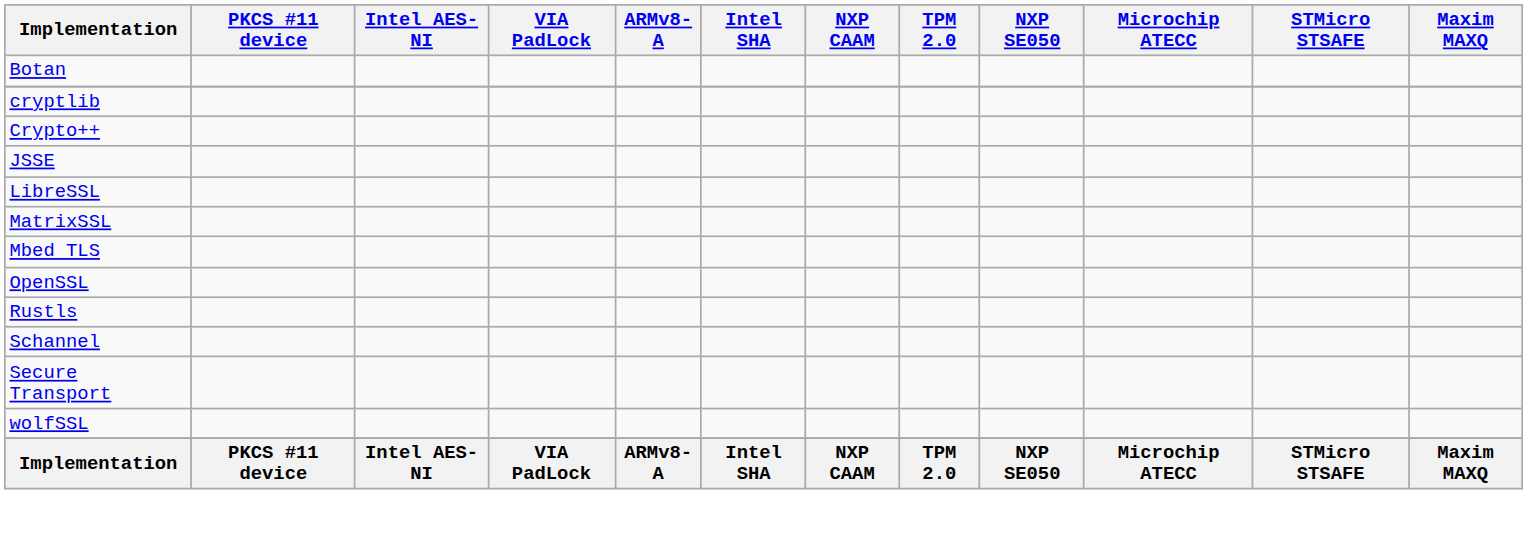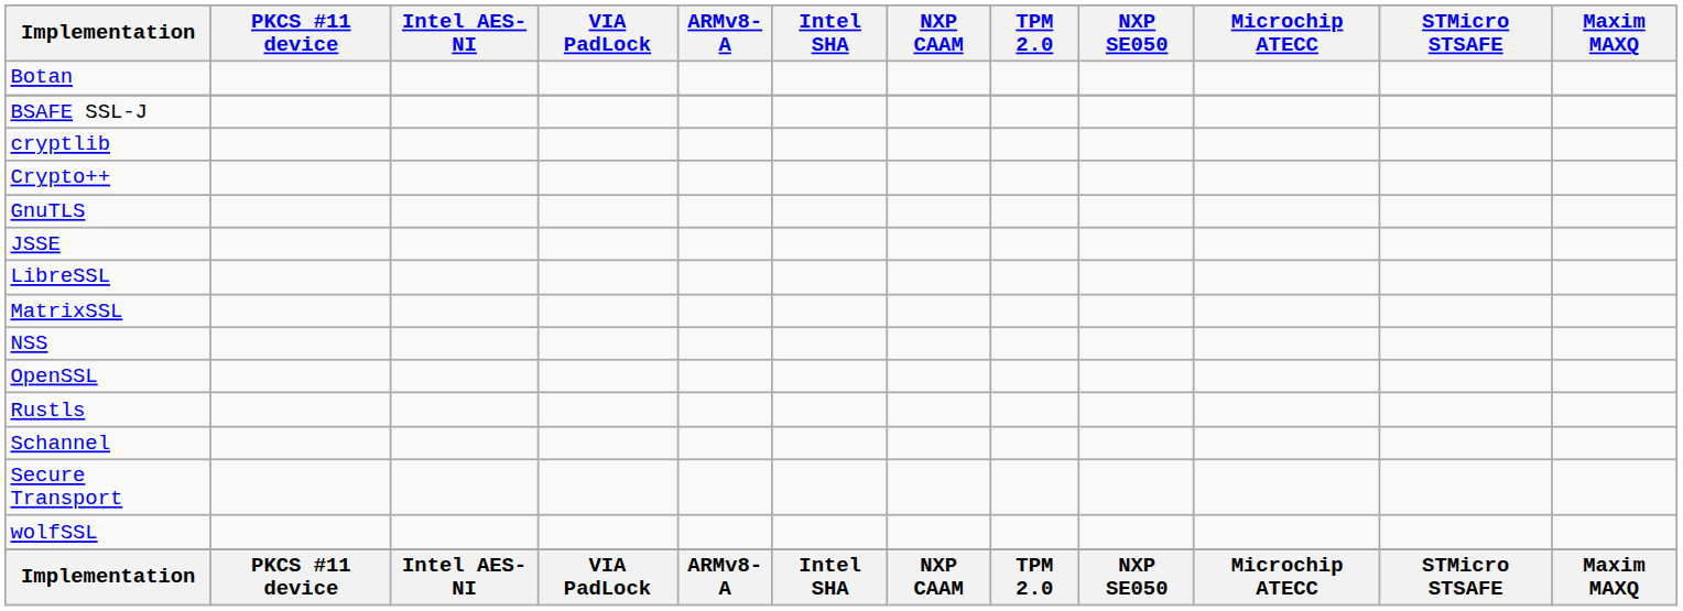+ row: BSAFE SSL-J
+ row: GnuTLS
- row: Mbed TLS
+ row: NSS
